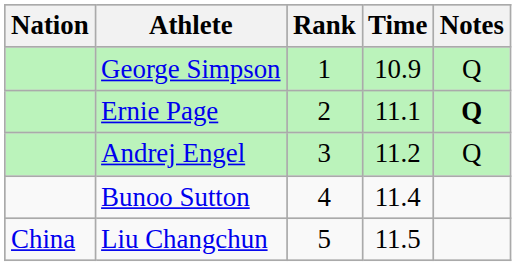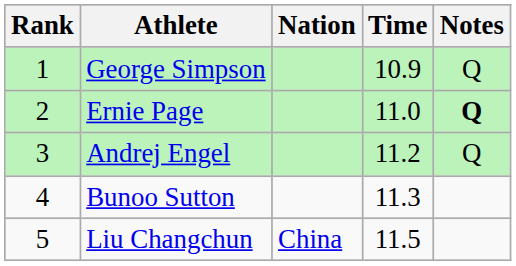columns swapped: Rank <-> Nation
Ernie Page | Time: 11.1 -> 11.0
Bunoo Sutton | Time: 11.4 -> 11.3
